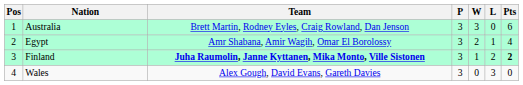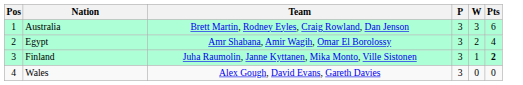- column: L | 0 | 1 | 2 | 3
Finland | Team: bold -> normal
